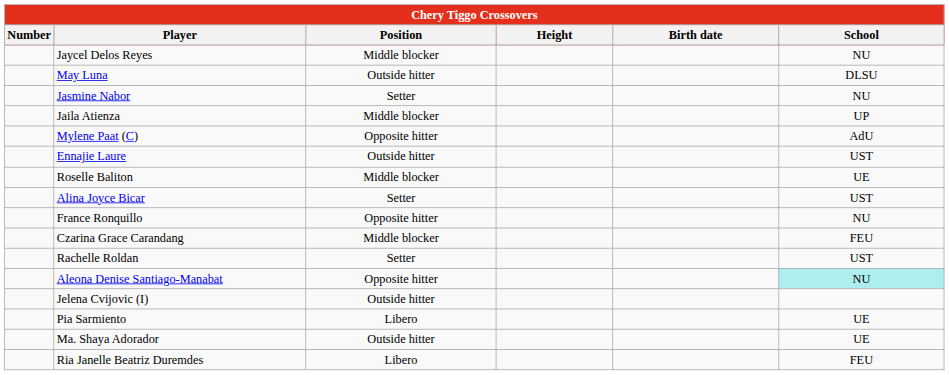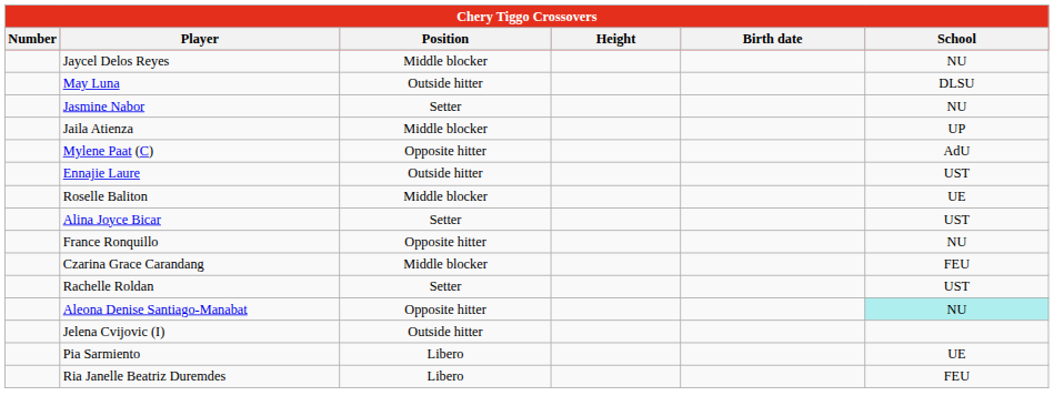- row: Ma. Shaya Adorador | Outside hitter | UE
